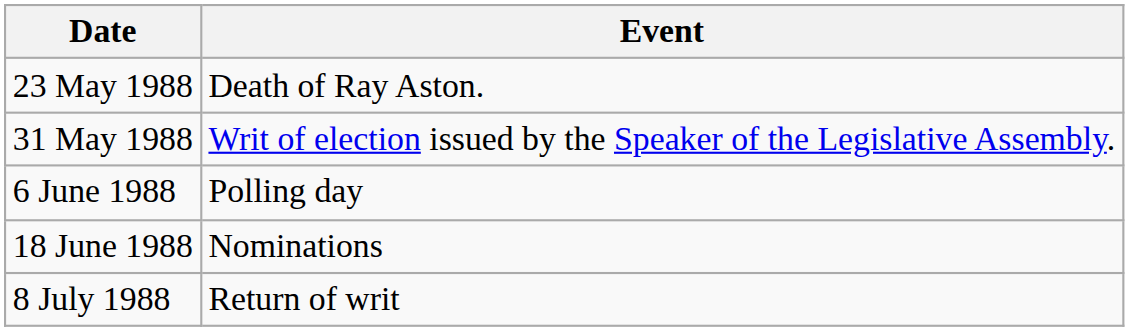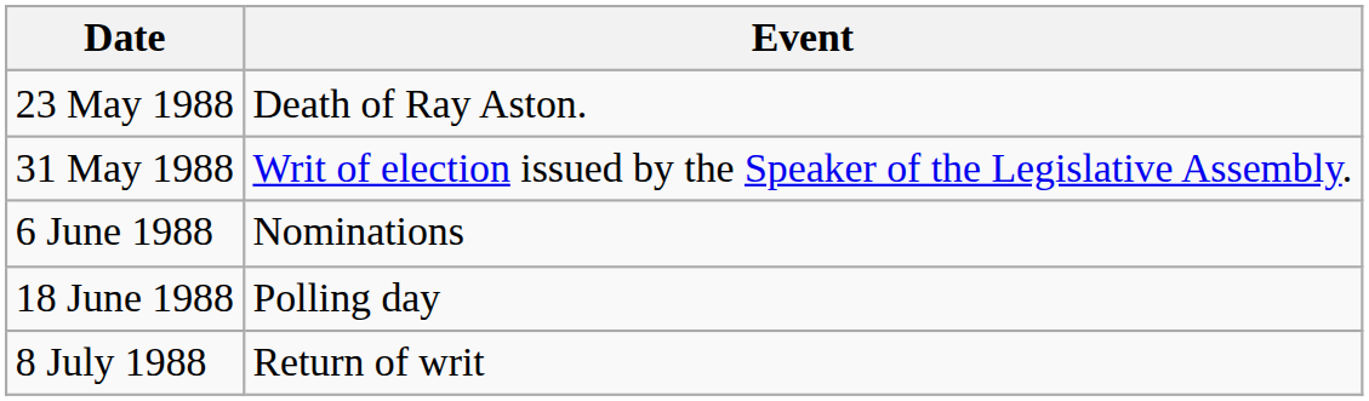6 June 1988 | Event: Polling day -> Nominations
18 June 1988 | Event: Nominations -> Polling day
